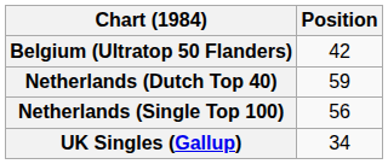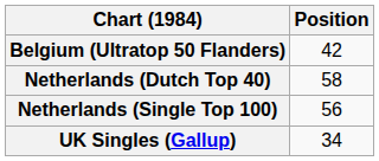Netherlands (Dutch Top 40) | Position: 59 -> 58
